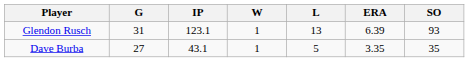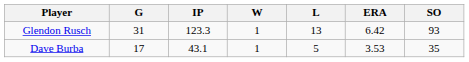Glendon Rusch | IP: 123.1 -> 123.3
Glendon Rusch | ERA: 6.39 -> 6.42
Dave Burba | G: 27 -> 17
Dave Burba | ERA: 3.35 -> 3.53
